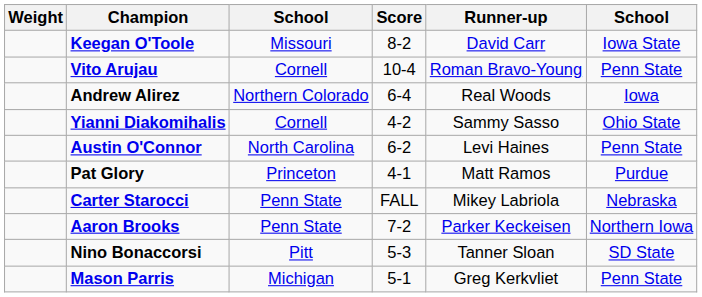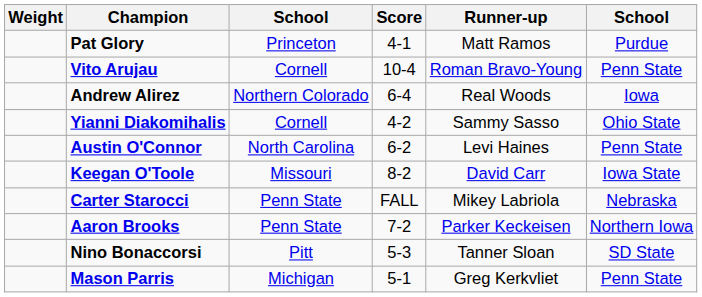rows swapped: Pat Glory <-> Keegan O'Toole
